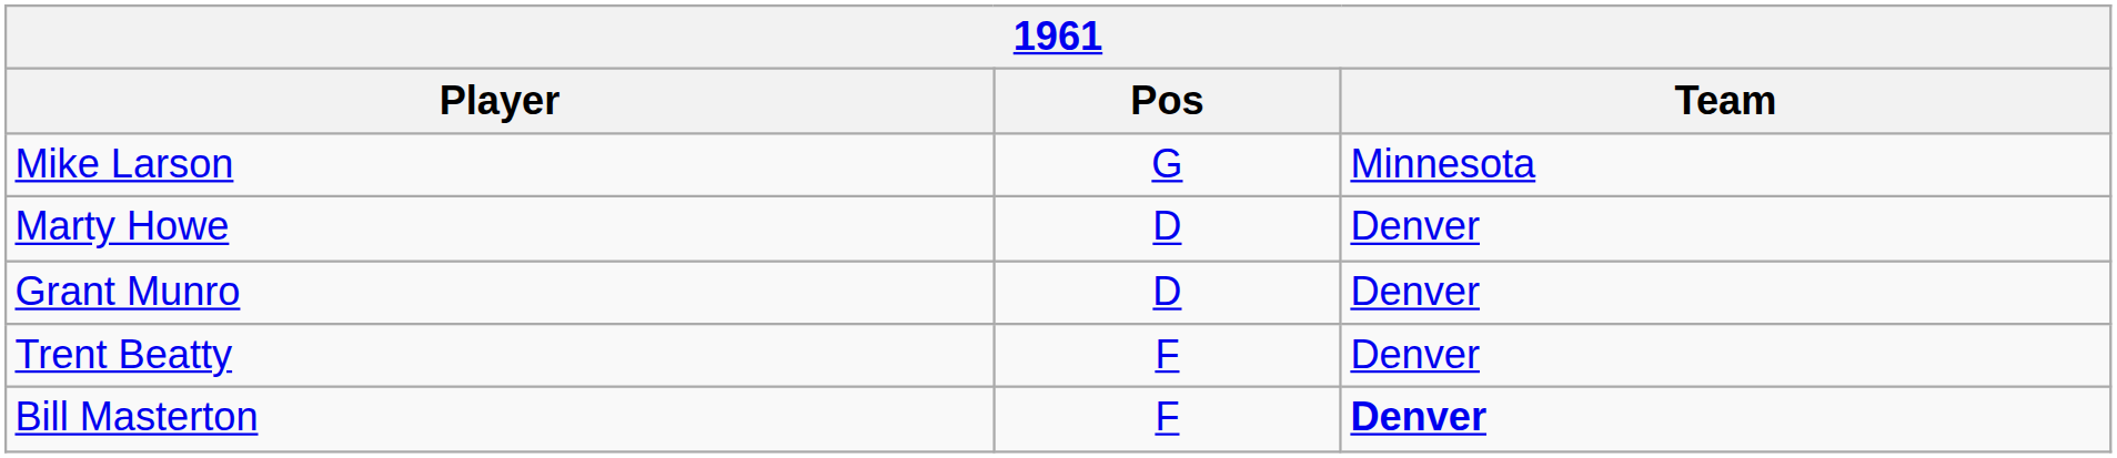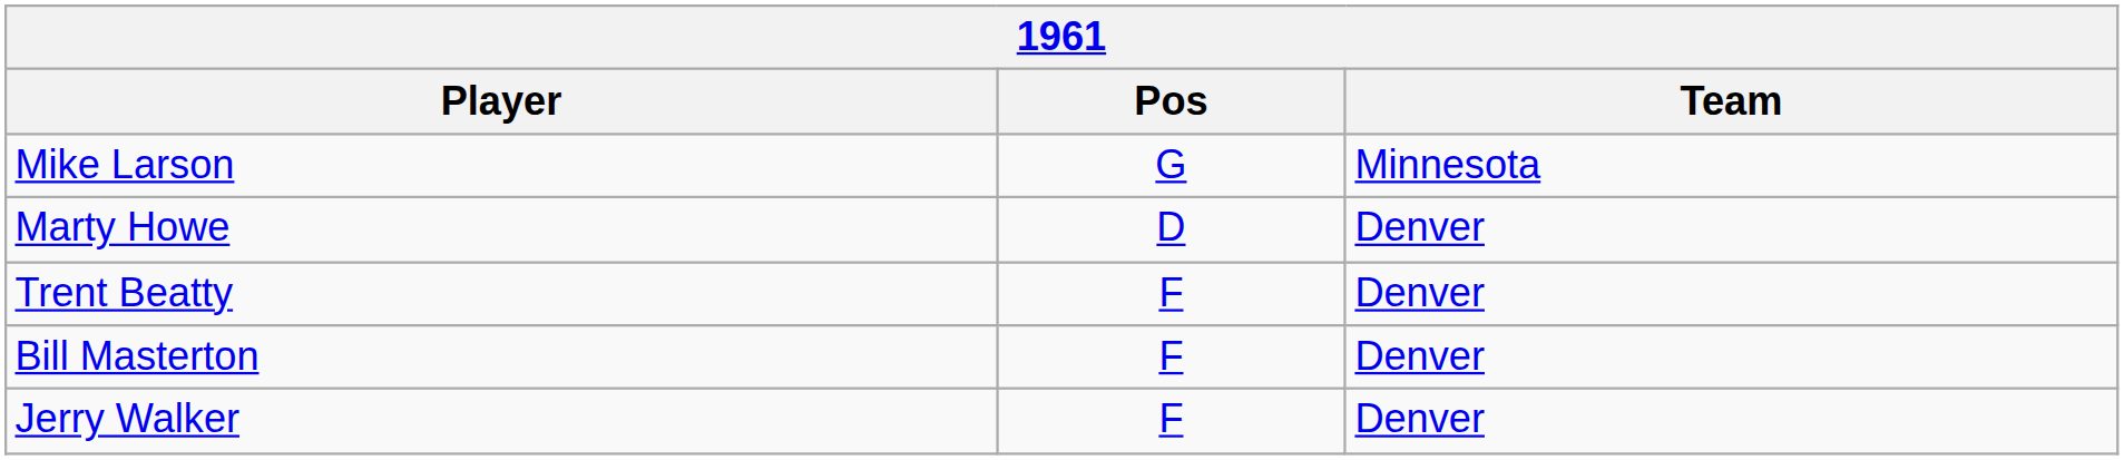- row: Grant Munro | D | Denver
Bill Masterton | Team: bold -> normal
+ row: Jerry Walker | F | Denver
